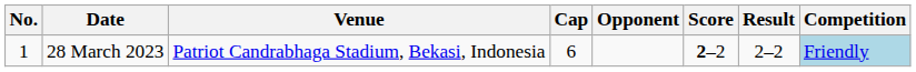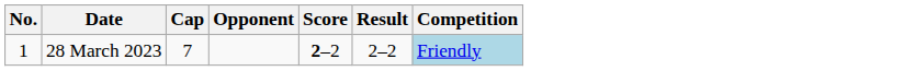- column: Venue | Patriot Candrabhaga Stadium, Bekasi, Indonesia
28 March 2023 | Cap: 6 -> 7
